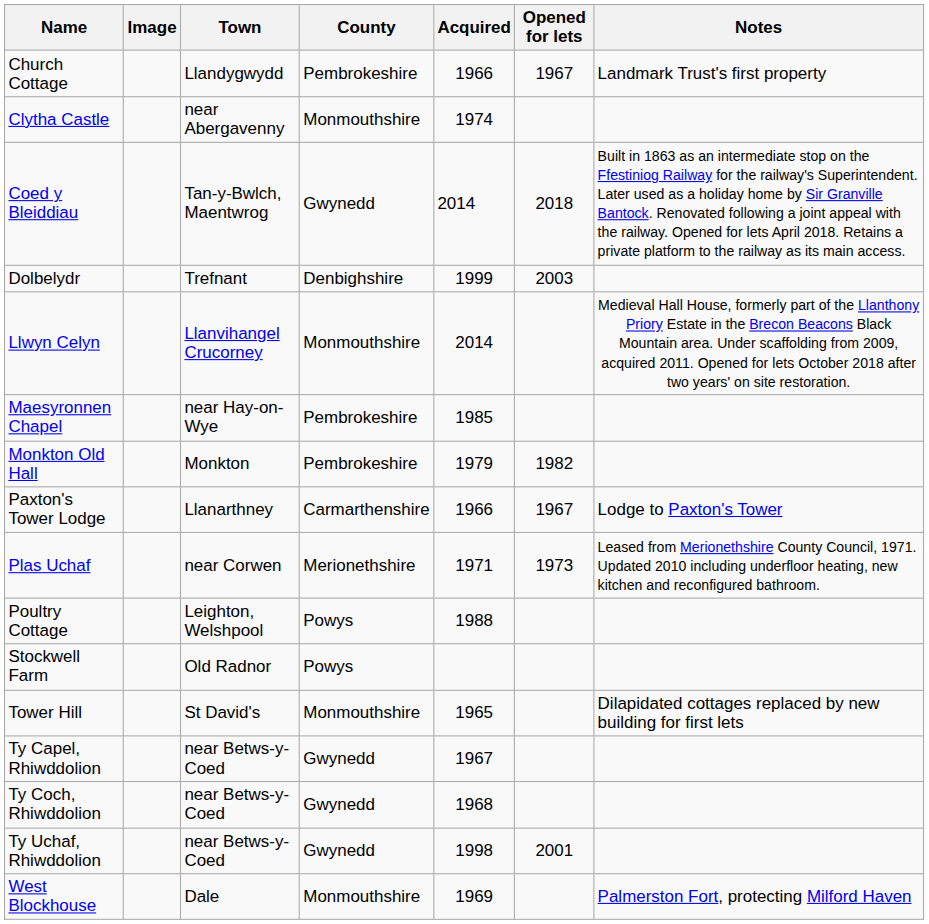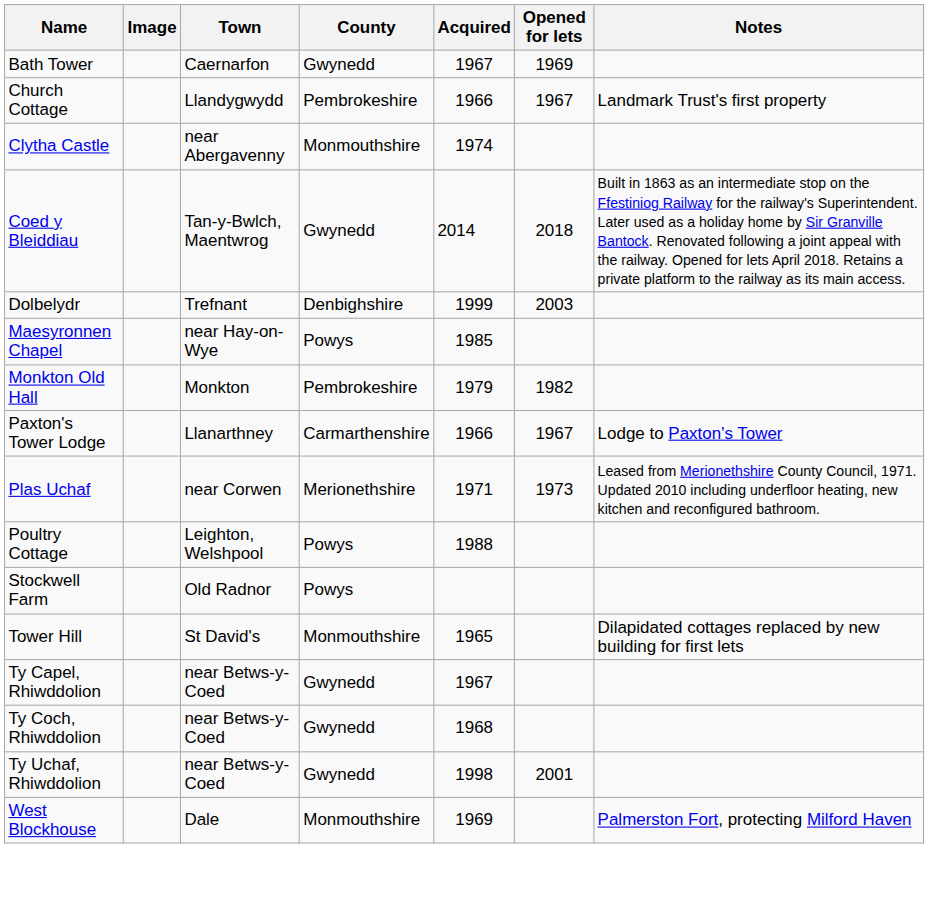+ row: Bath Tower | Caernarfon | Gwynedd | 1967 | 1969
- row: Llwyn Celyn | Llanvihangel Crucorney | Monmouthshire | 2014 | Medieval Hall House, formerly part of the Llanthony Priory Estate in the Brecon Beacons Black Mountain area. Under scaffolding from 2009, acquired 2011. Opened for lets October 2018 after two years' on site restoration.
Maesyronnen Chapel | County: Pembrokeshire -> Powys
